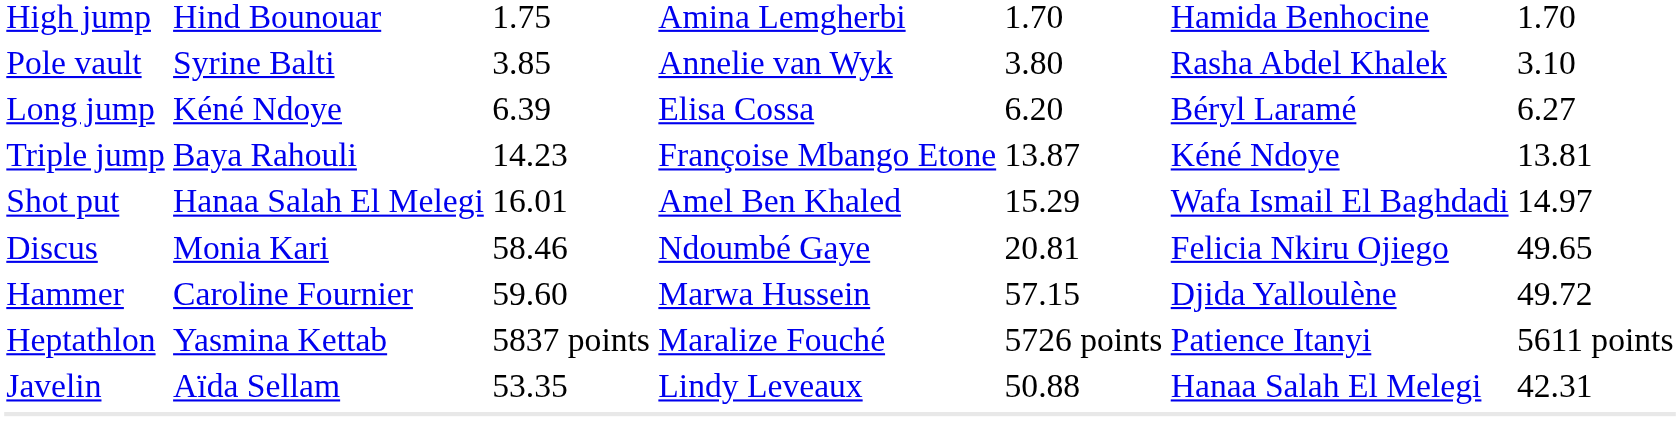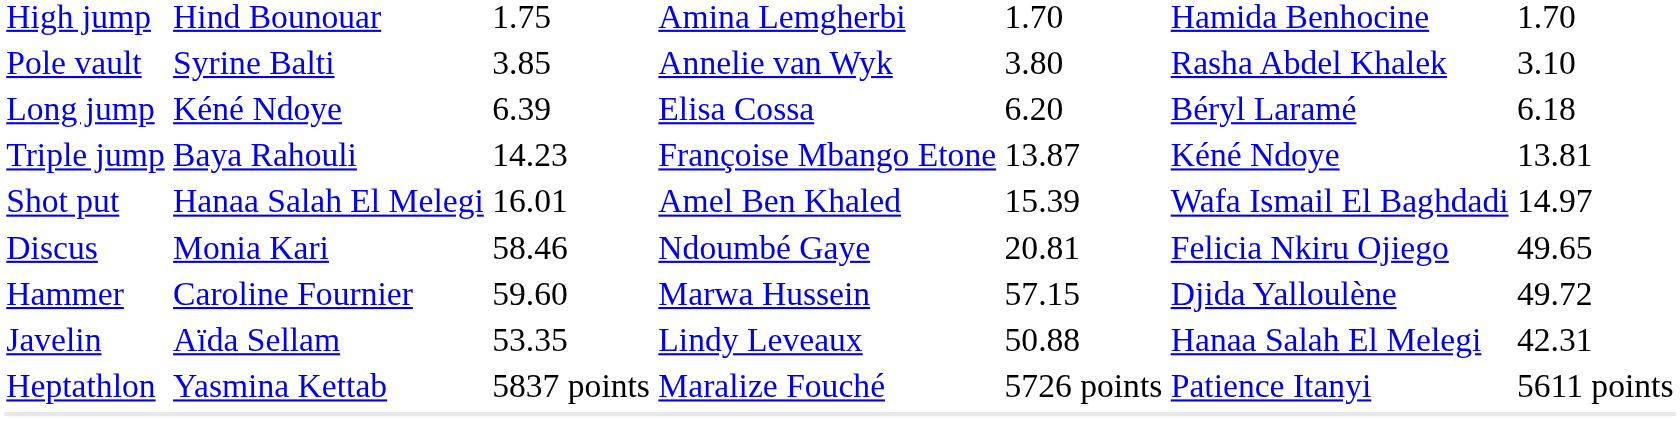Long jump | column 7: 6.27 -> 6.18
Shot put | column 5: 15.29 -> 15.39
rows swapped: Javelin <-> Heptathlon
